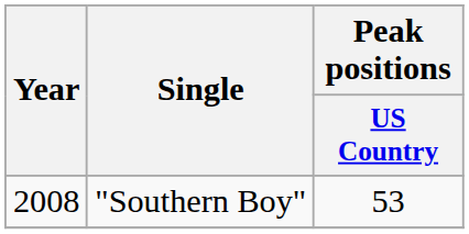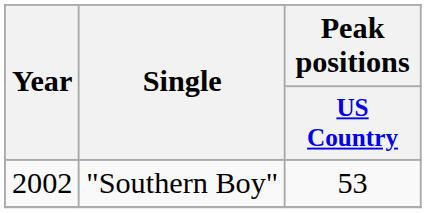"Southern Boy" | Year: 2008 -> 2002
